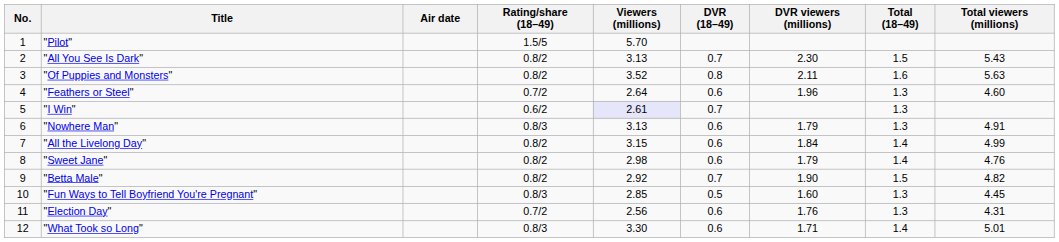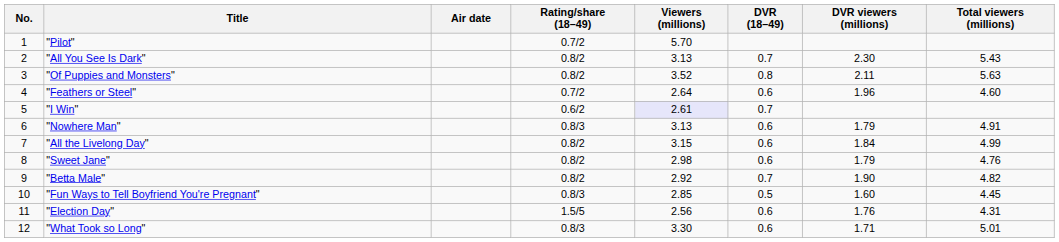- column: Total (18–49) | 1.5 | 1.6 | 1.3 | 1.3 | 1.3 | 1.4 | 1.4 | 1.5 | 1.3 | 1.3 | 1.4
"Pilot" | Rating/share (18–49): 1.5/5 -> 0.7/2
"Election Day" | Rating/share (18–49): 0.7/2 -> 1.5/5
